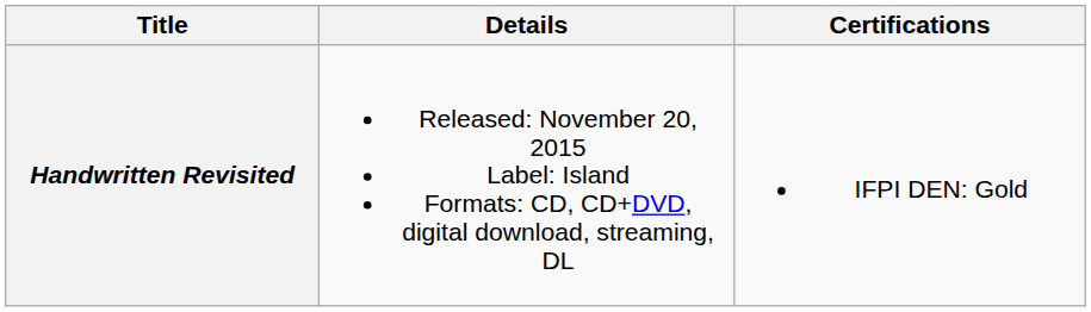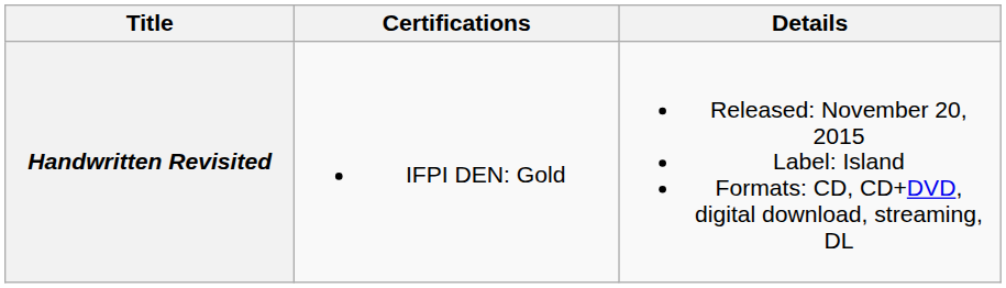columns swapped: Details <-> Certifications
